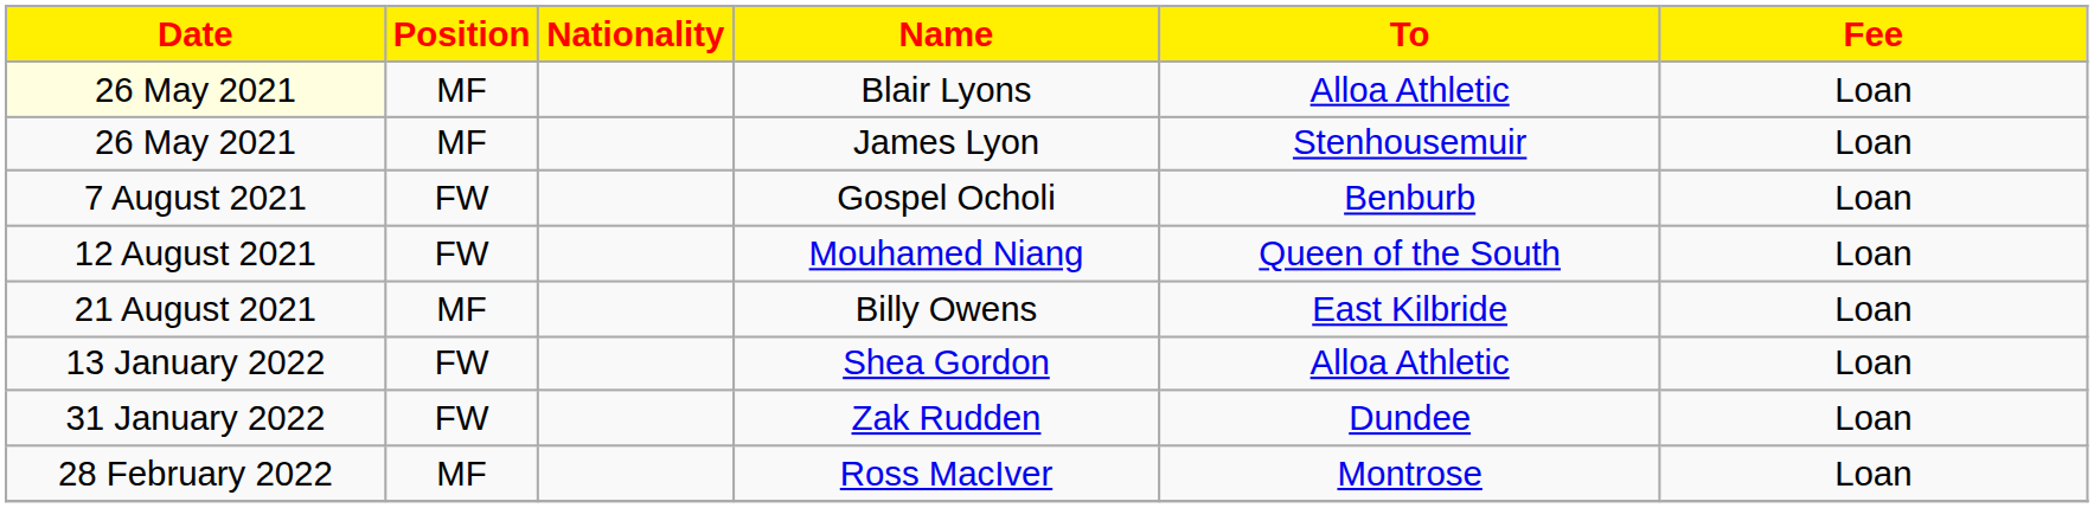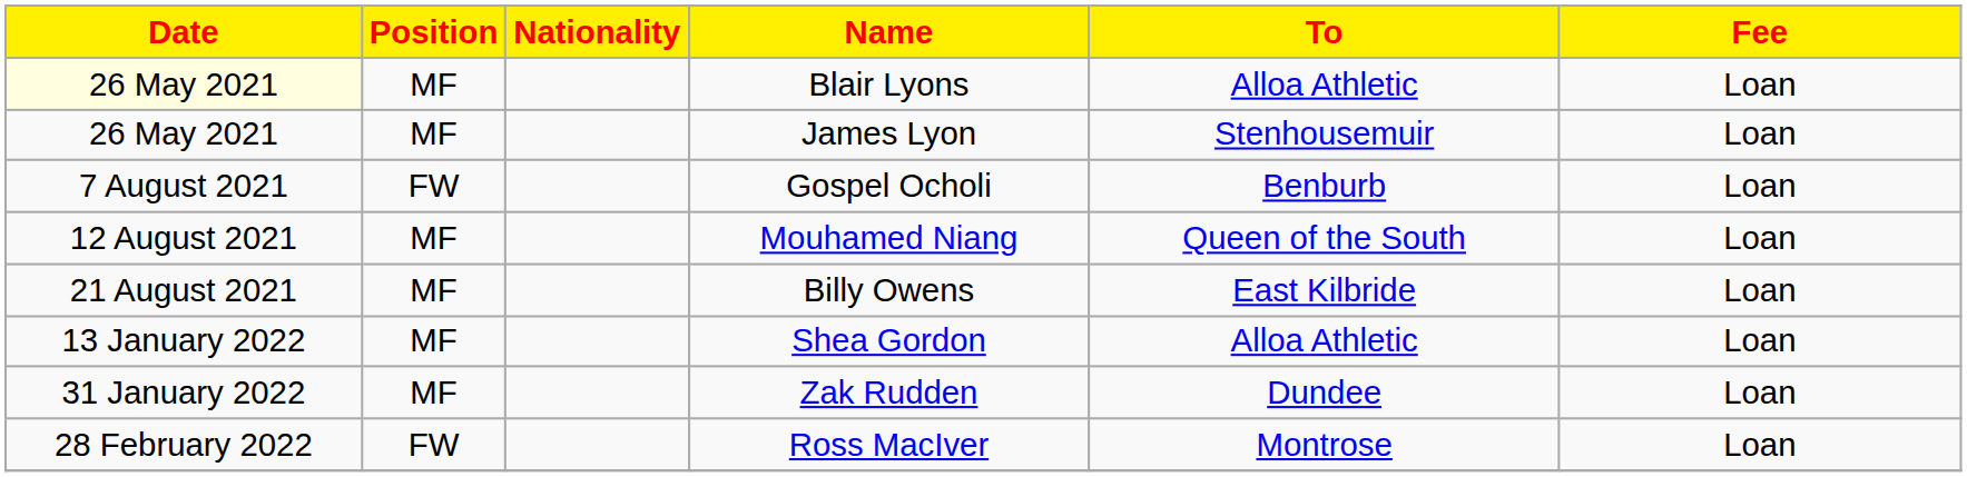Mouhamed Niang | Position: FW -> MF
Shea Gordon | Position: FW -> MF
Zak Rudden | Position: FW -> MF
Ross MacIver | Position: MF -> FW
